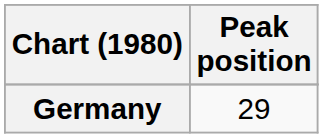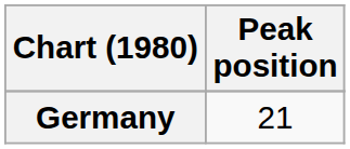Germany | Peak position: 29 -> 21
